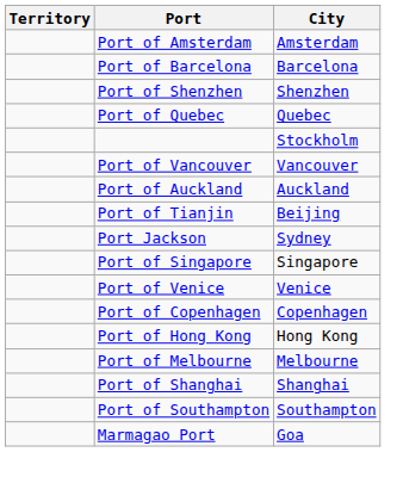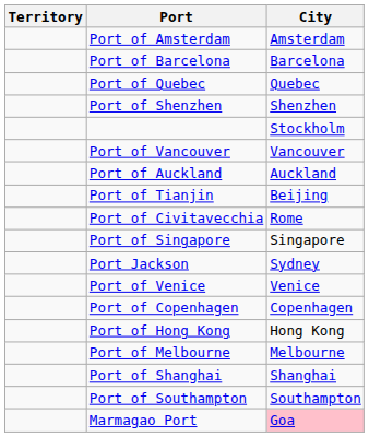rows swapped: Port of Quebec <-> Port of Shenzhen
+ row: Port of Civitavecchia | Rome
rows swapped: Port of Singapore <-> Port Jackson
Marmagao Port | City: no background -> pink background
